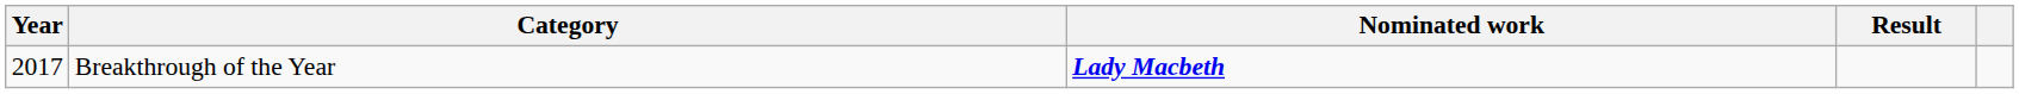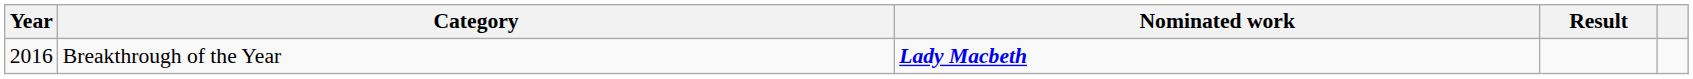Breakthrough of the Year | Year: 2017 -> 2016
